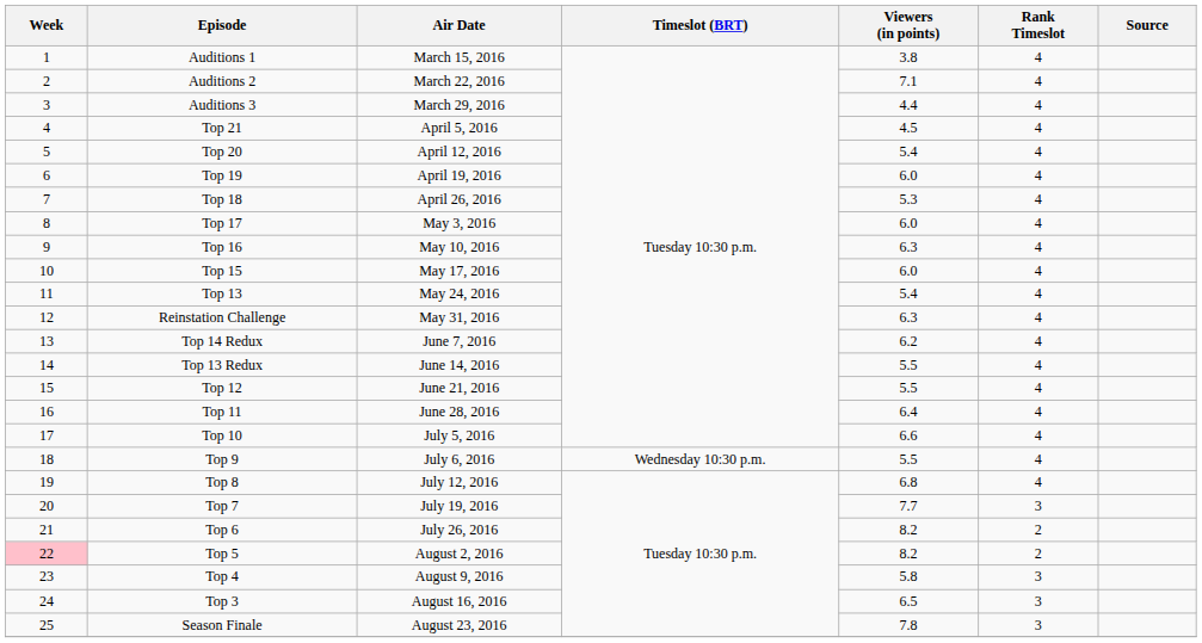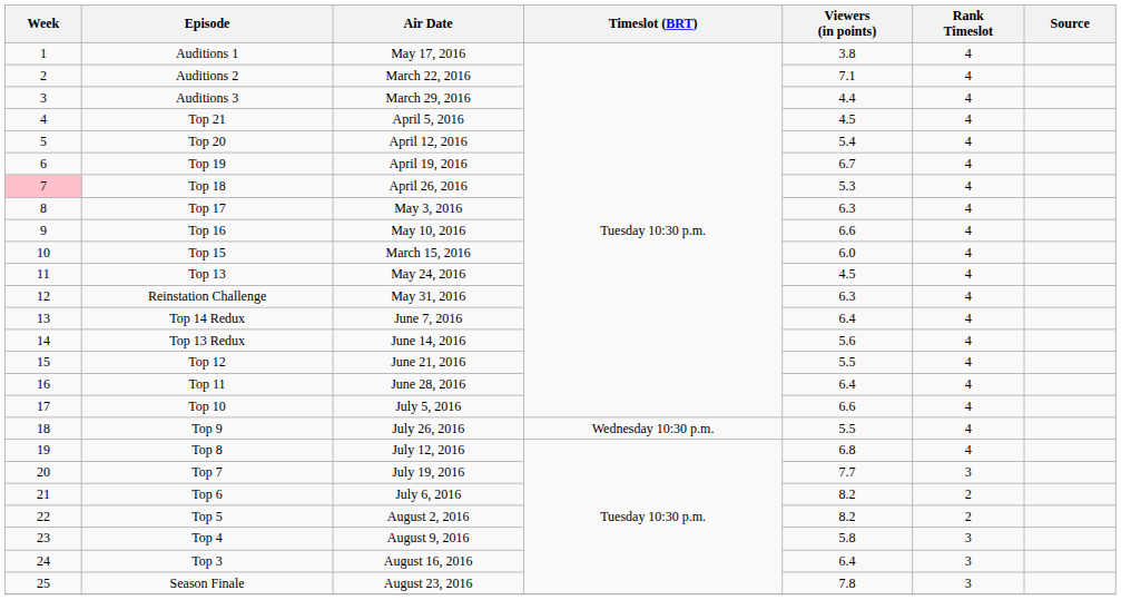Auditions 1 | Air Date: March 15, 2016 -> May 17, 2016
Top 19 | Viewers (in points): 6.0 -> 6.7
Top 18 | Week: no background -> pink background
Top 17 | Viewers (in points): 6.0 -> 6.3
Top 16 | Viewers (in points): 6.3 -> 6.6
Top 15 | Air Date: May 17, 2016 -> March 15, 2016
Top 13 | Viewers (in points): 5.4 -> 4.5
Top 14 Redux | Viewers (in points): 6.2 -> 6.4
Top 13 Redux | Viewers (in points): 5.5 -> 5.6
Top 9 | Air Date: July 6, 2016 -> July 26, 2016
Top 6 | Air Date: July 26, 2016 -> July 6, 2016
Top 5 | Week: pink background -> no background
Top 3 | Viewers (in points): 6.5 -> 6.4
